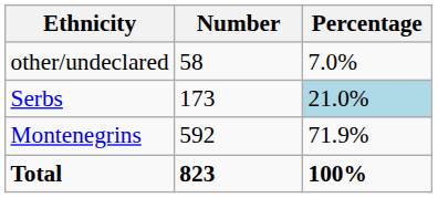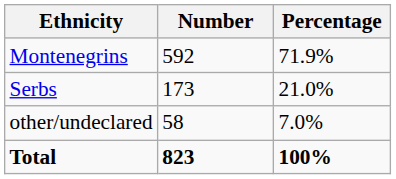rows swapped: Montenegrins <-> other/undeclared
Serbs | Percentage: lightblue background -> no background
